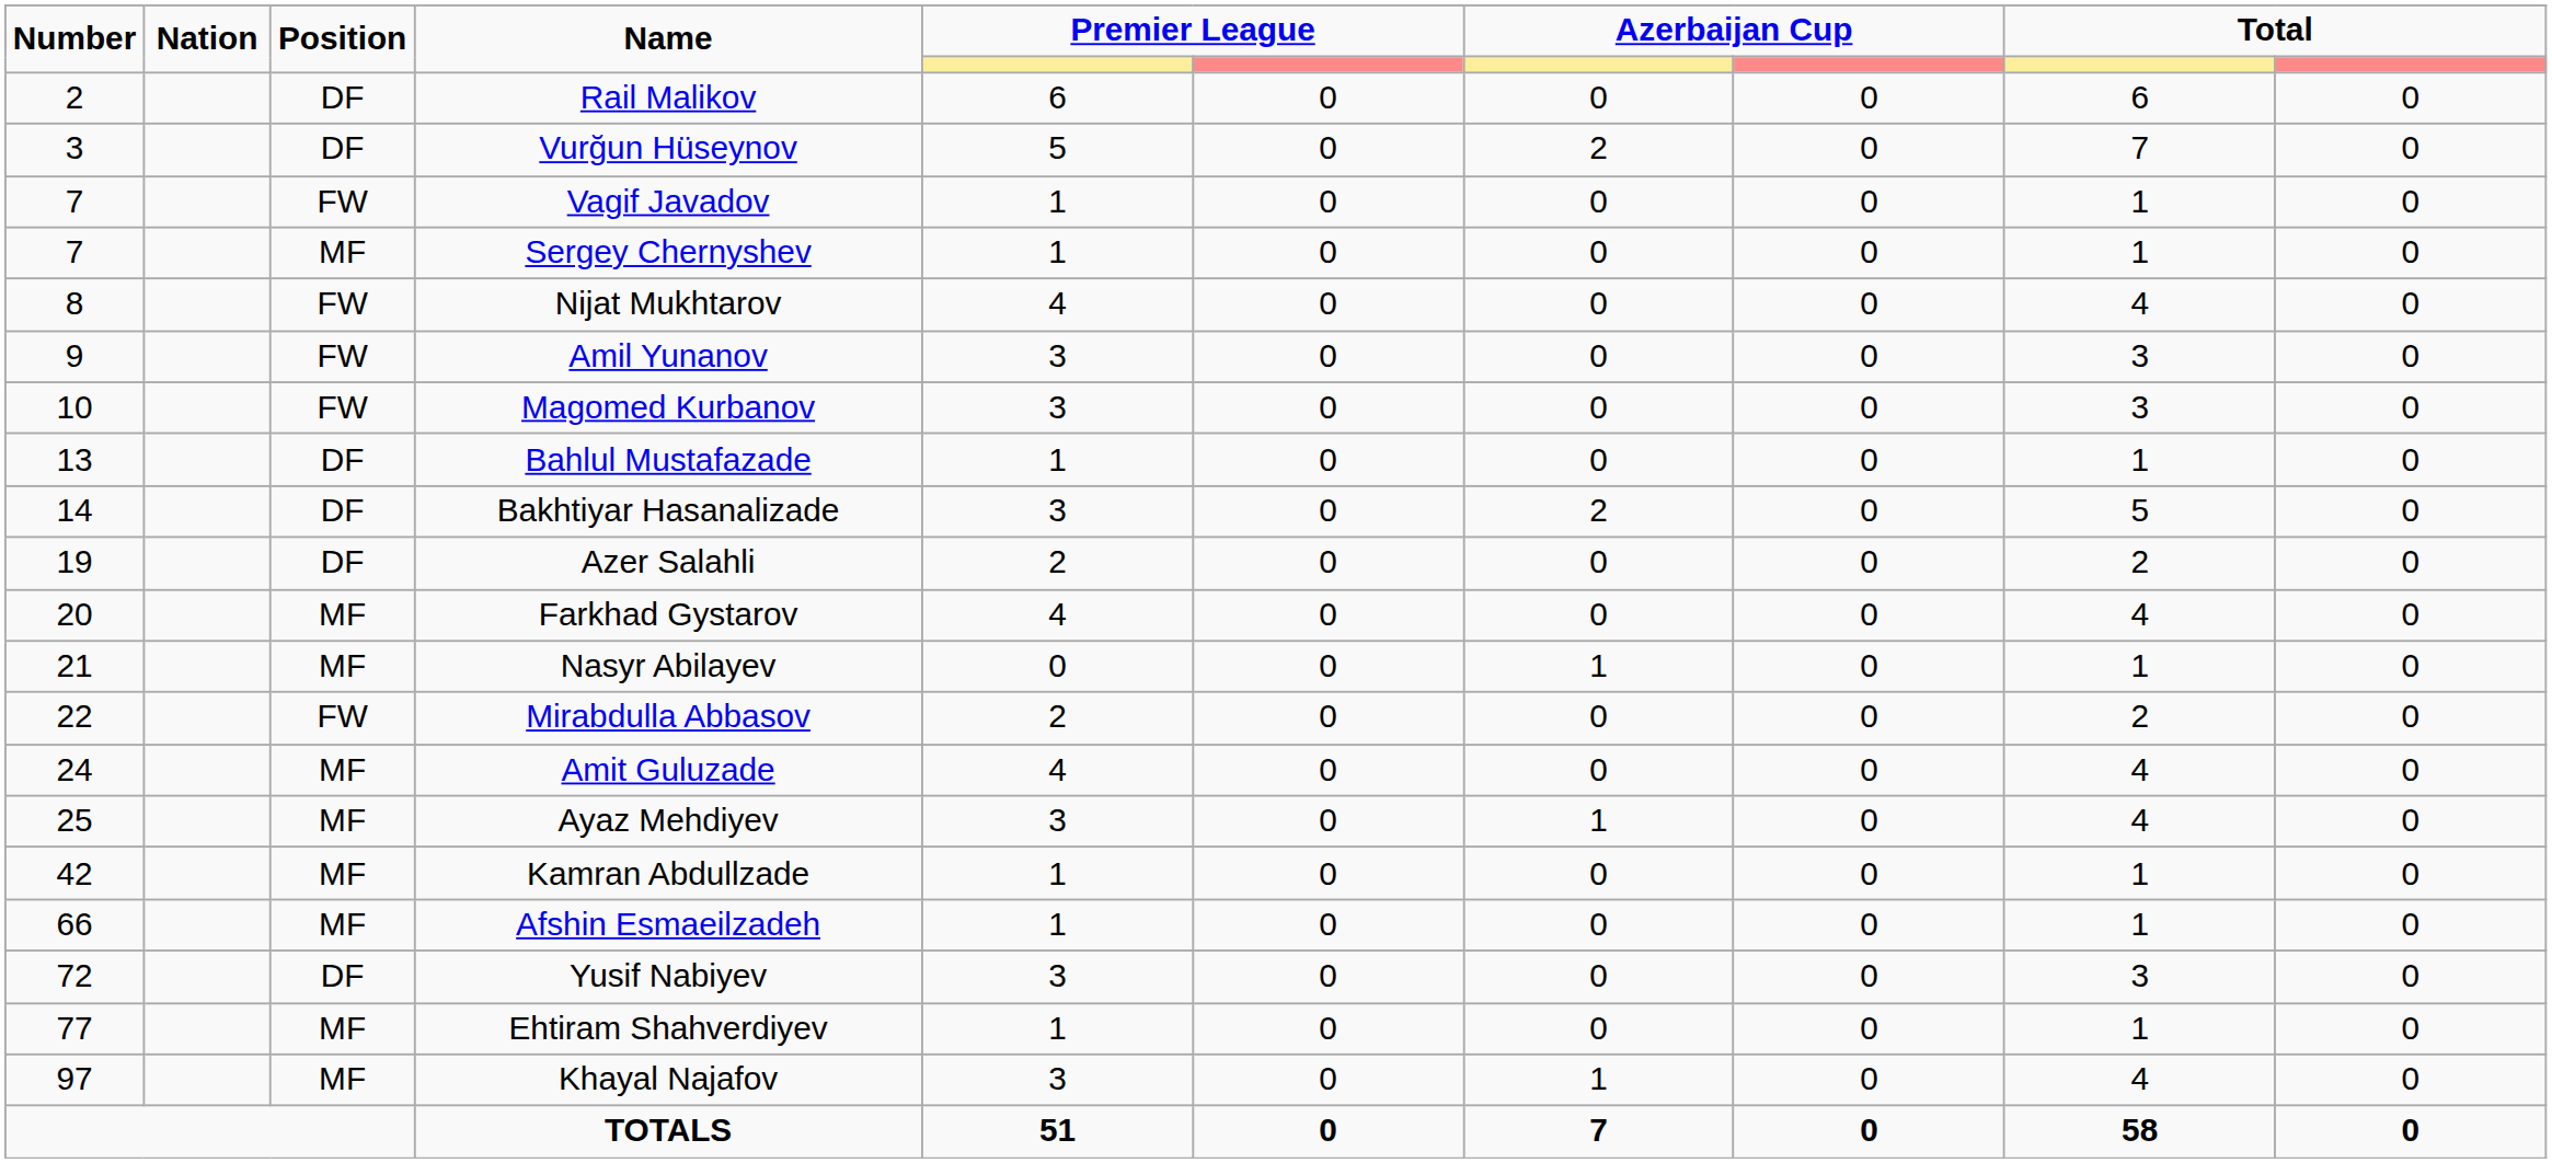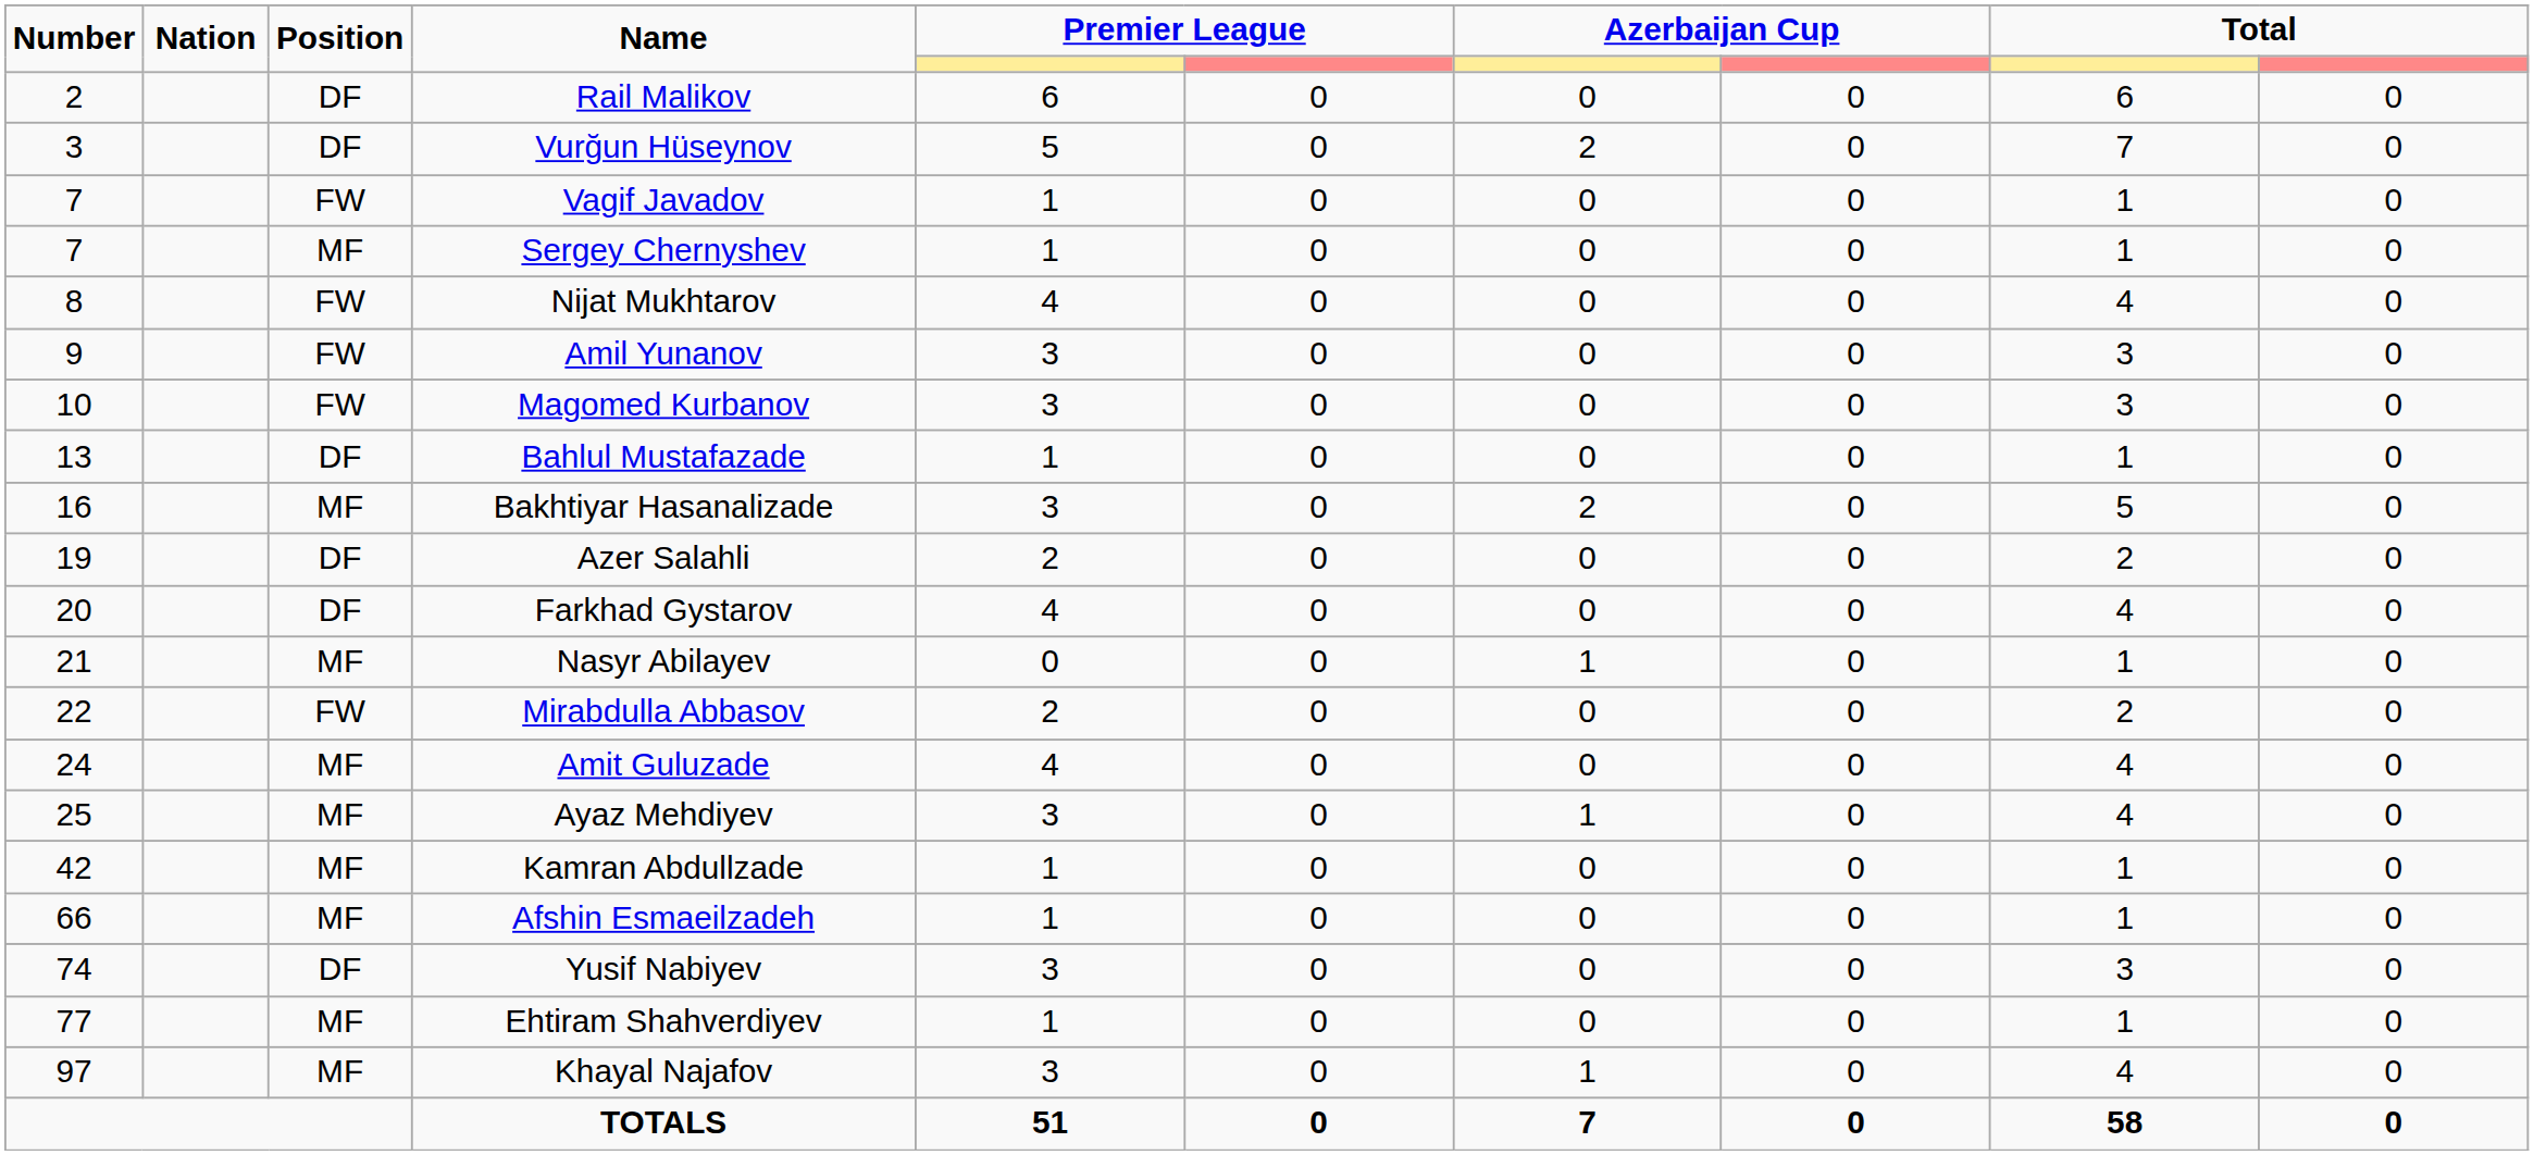Bakhtiyar Hasanalizade | Number: 14 -> 16
Bakhtiyar Hasanalizade | Position: DF -> MF
Farkhad Gystarov | Position: MF -> DF
Yusif Nabiyev | Number: 72 -> 74
